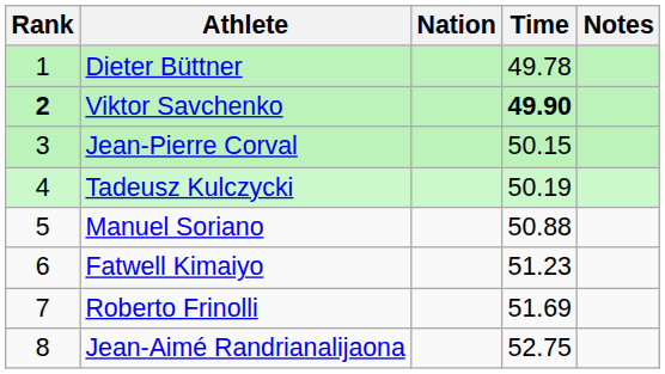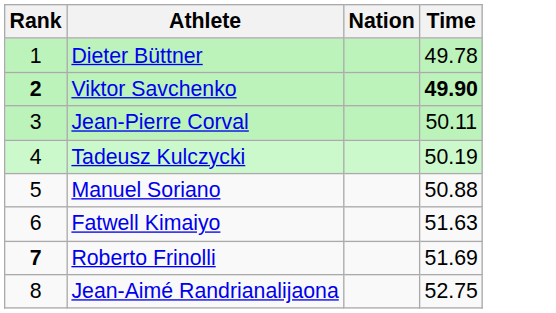- column: Notes
Jean-Pierre Corval | Time: 50.15 -> 50.11
Fatwell Kimaiyo | Time: 51.23 -> 51.63
Roberto Frinolli | Rank: normal -> bold
